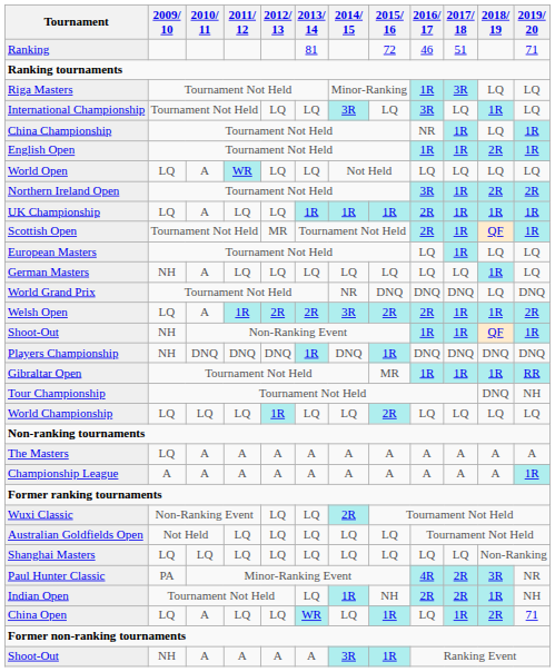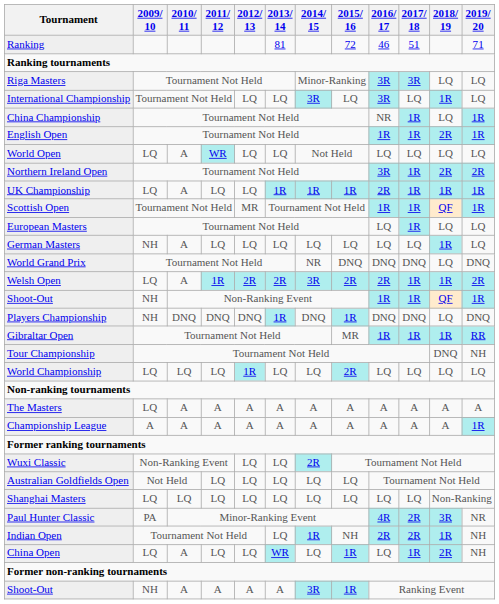Riga Masters | 2016/ 17: 1R -> 3R
Scottish Open | 2016/ 17: 2R -> 1R
Players Championship | 2018/ 19: DNQ -> LQ
China Open | 2019/ 20: 71 -> NH
